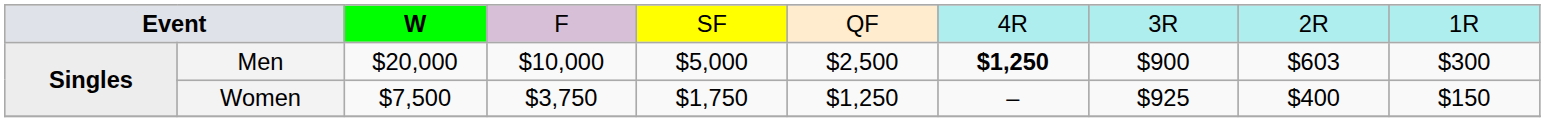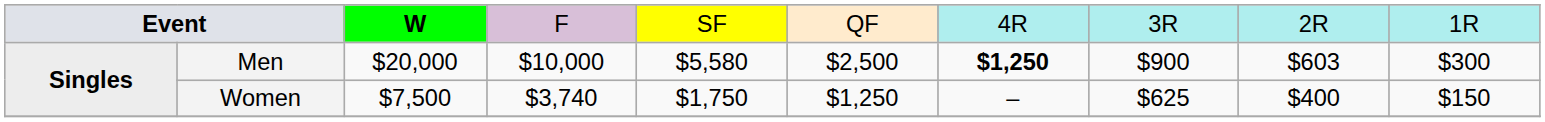Men | column 5: $5,000 -> $5,580
Women | column 4: $3,750 -> $3,740
Women | column 8: $925 -> $625
